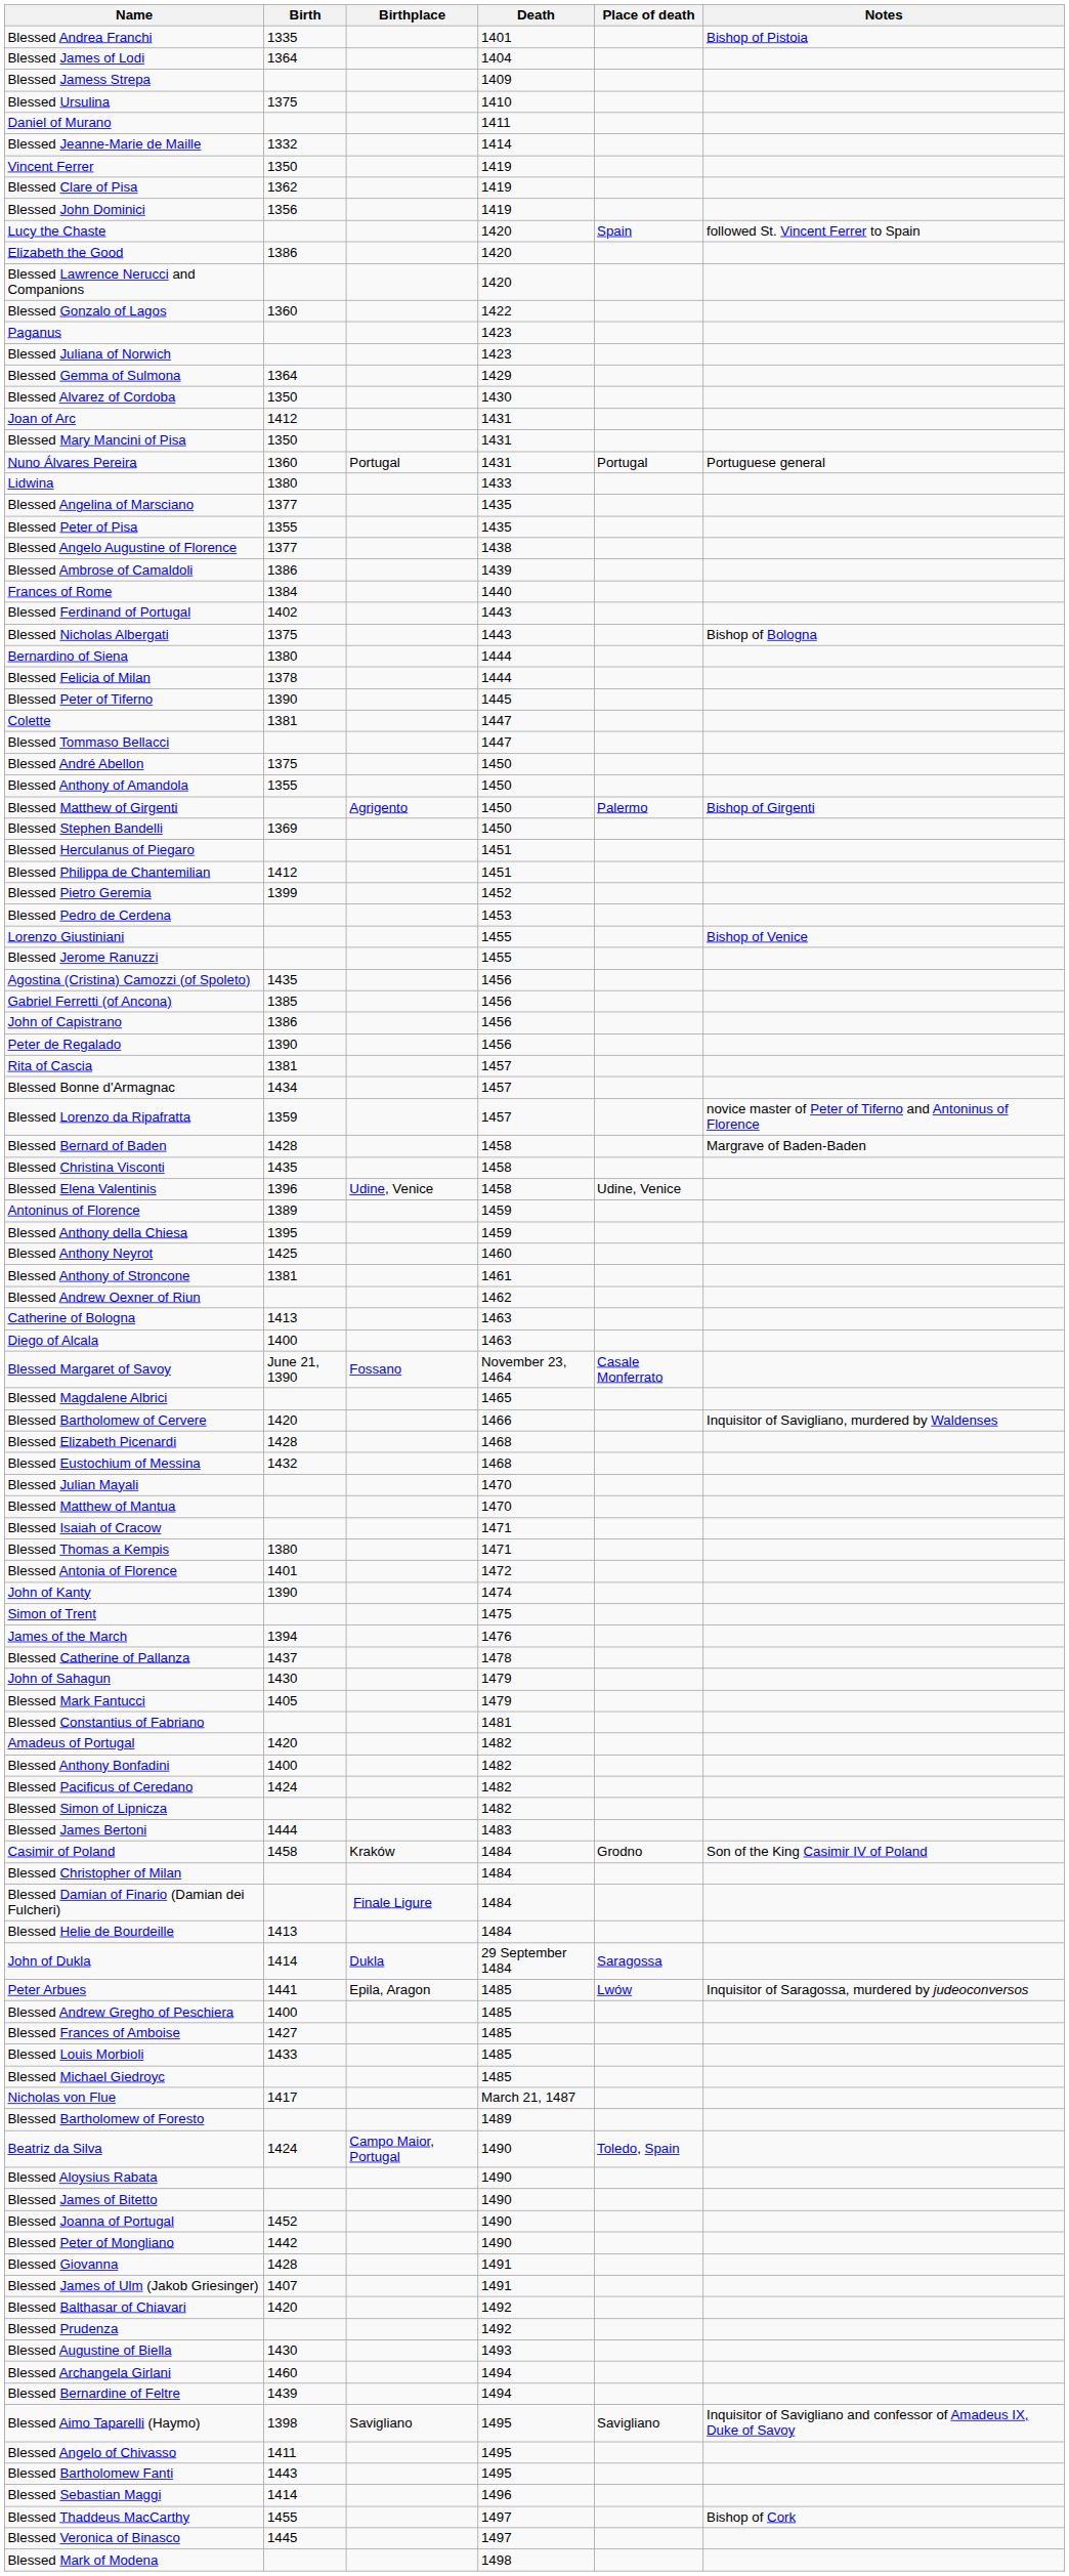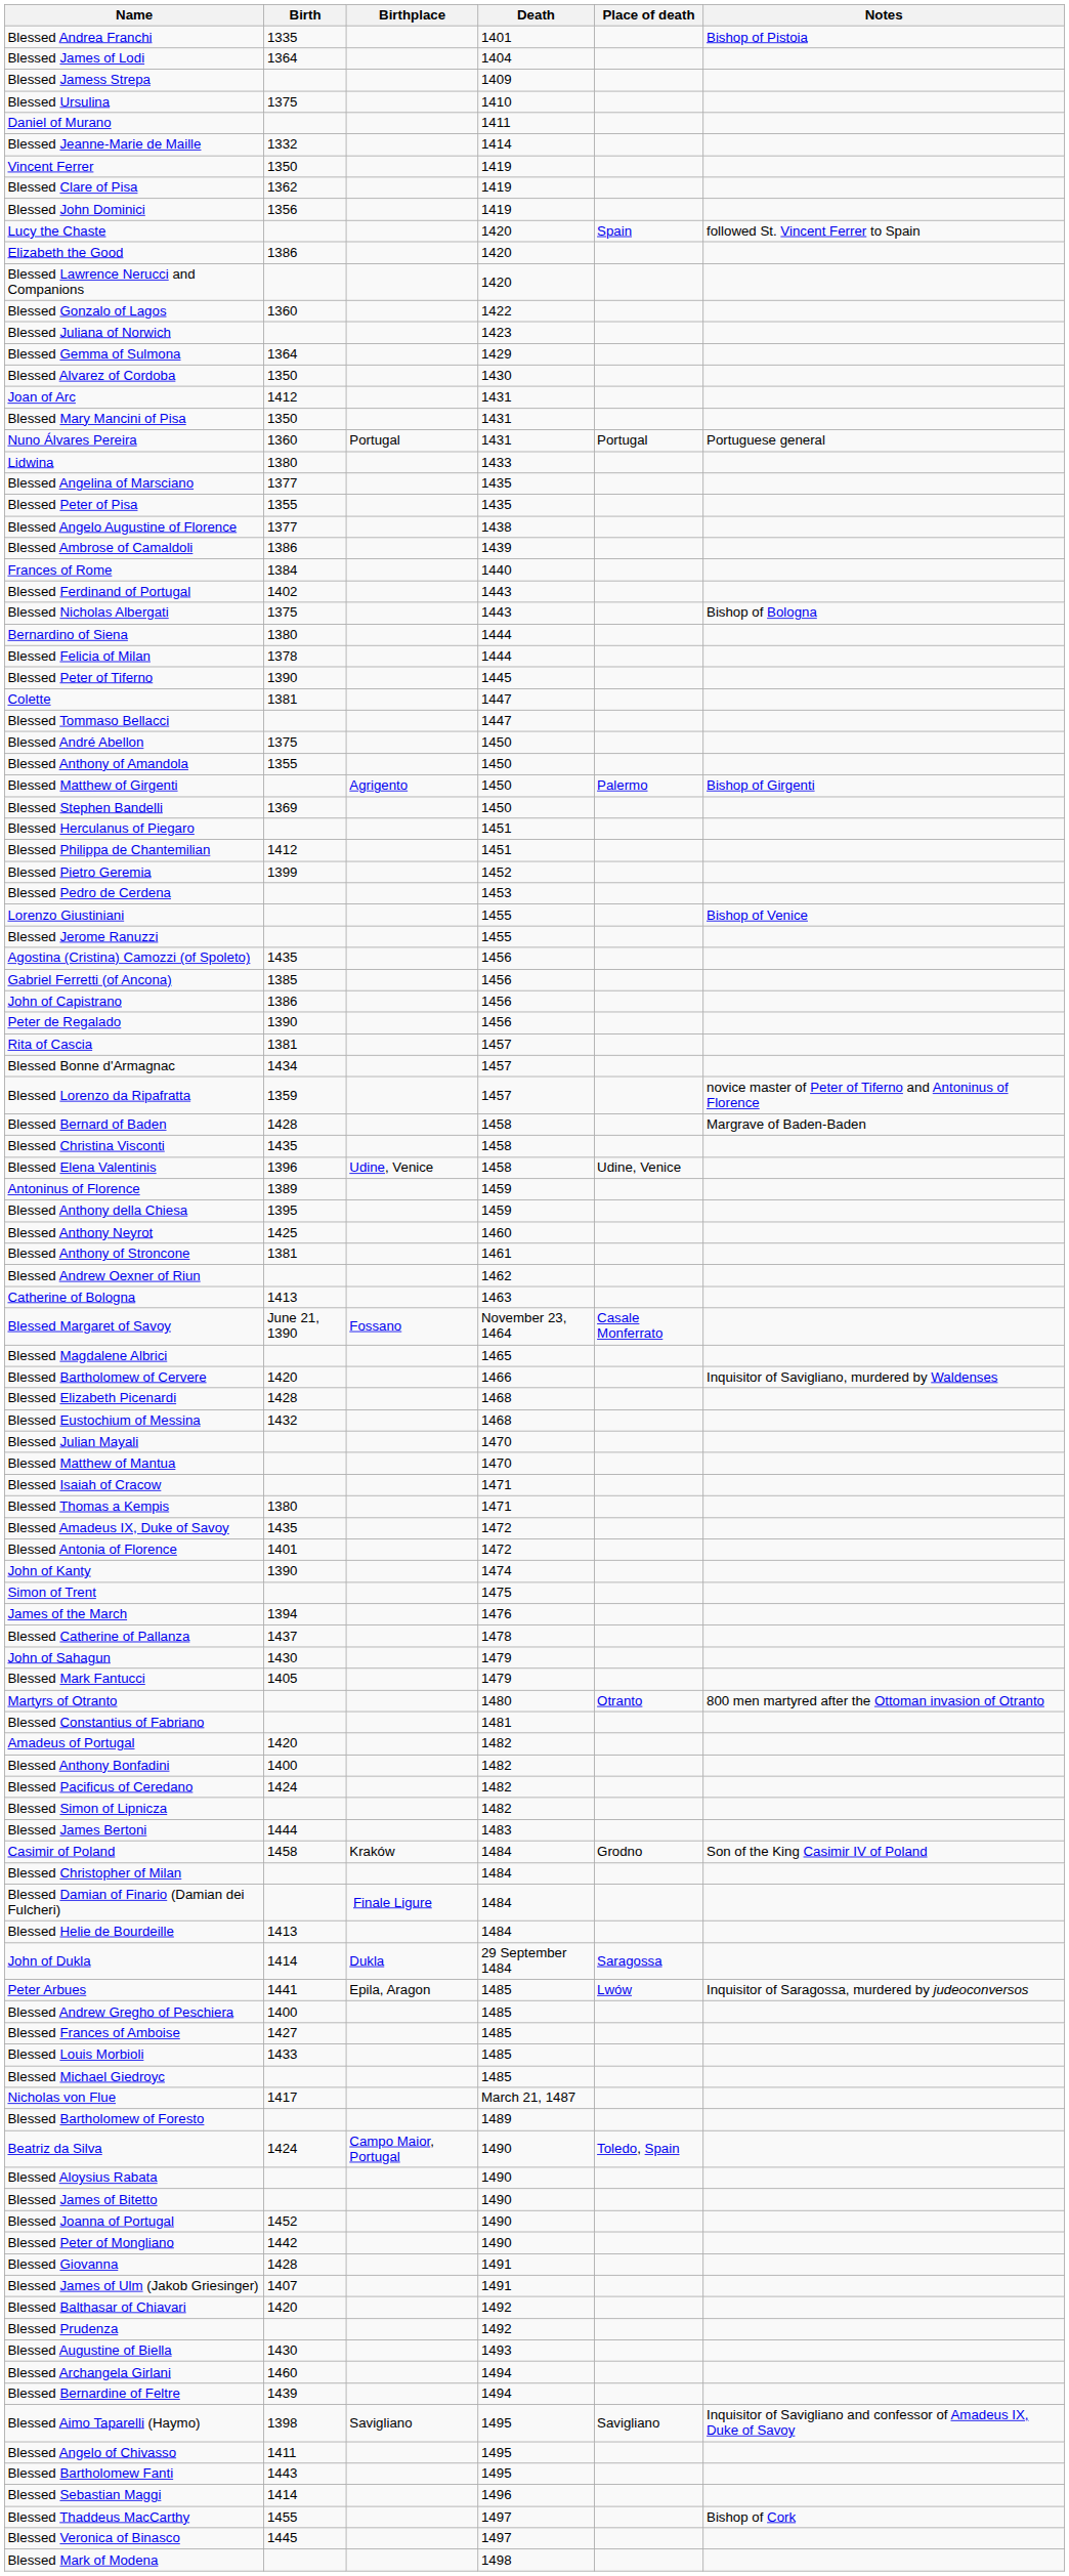- row: Paganus | 1423
- row: Diego of Alcala | 1400 | 1463
+ row: Blessed Amadeus IX, Duke of Savoy | 1435 | 1472
+ row: Martyrs of Otranto | 1480 | Otranto | 800 men martyred after the Ottoman invasion of Otranto
